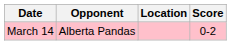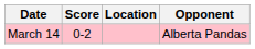columns swapped: Opponent <-> Score
